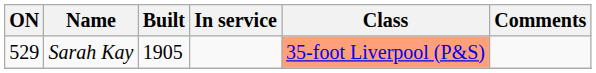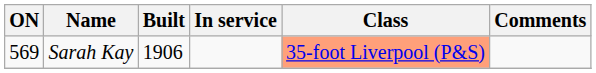Sarah Kay | ON: 529 -> 569
Sarah Kay | Built: 1905 -> 1906
